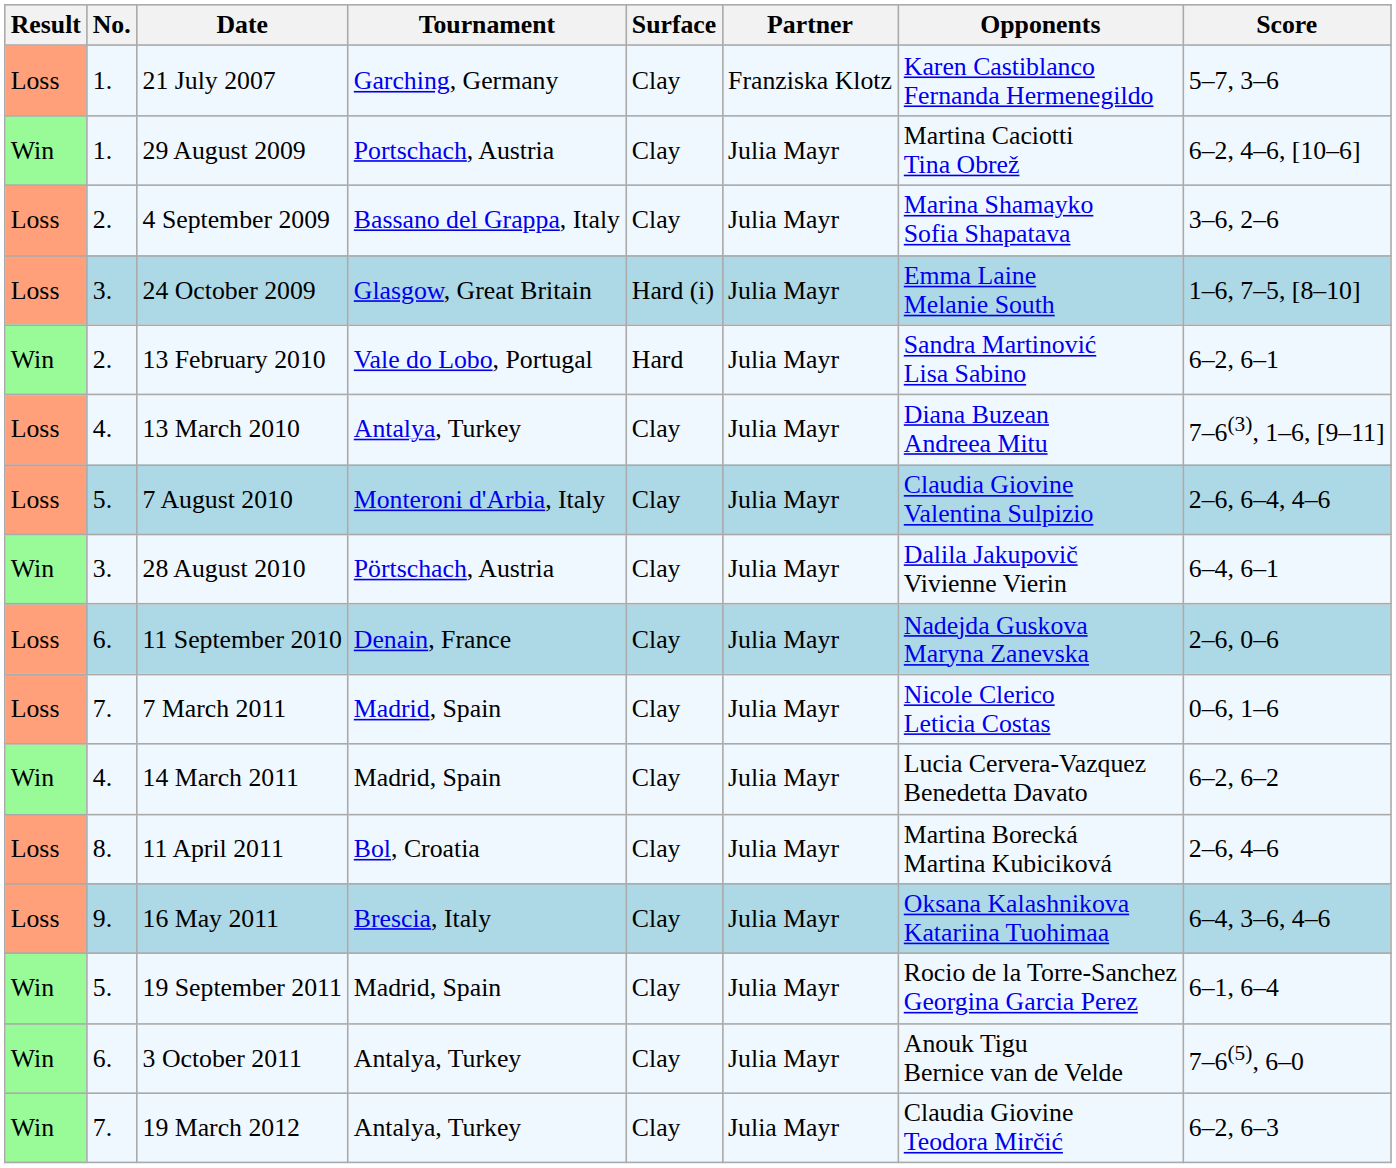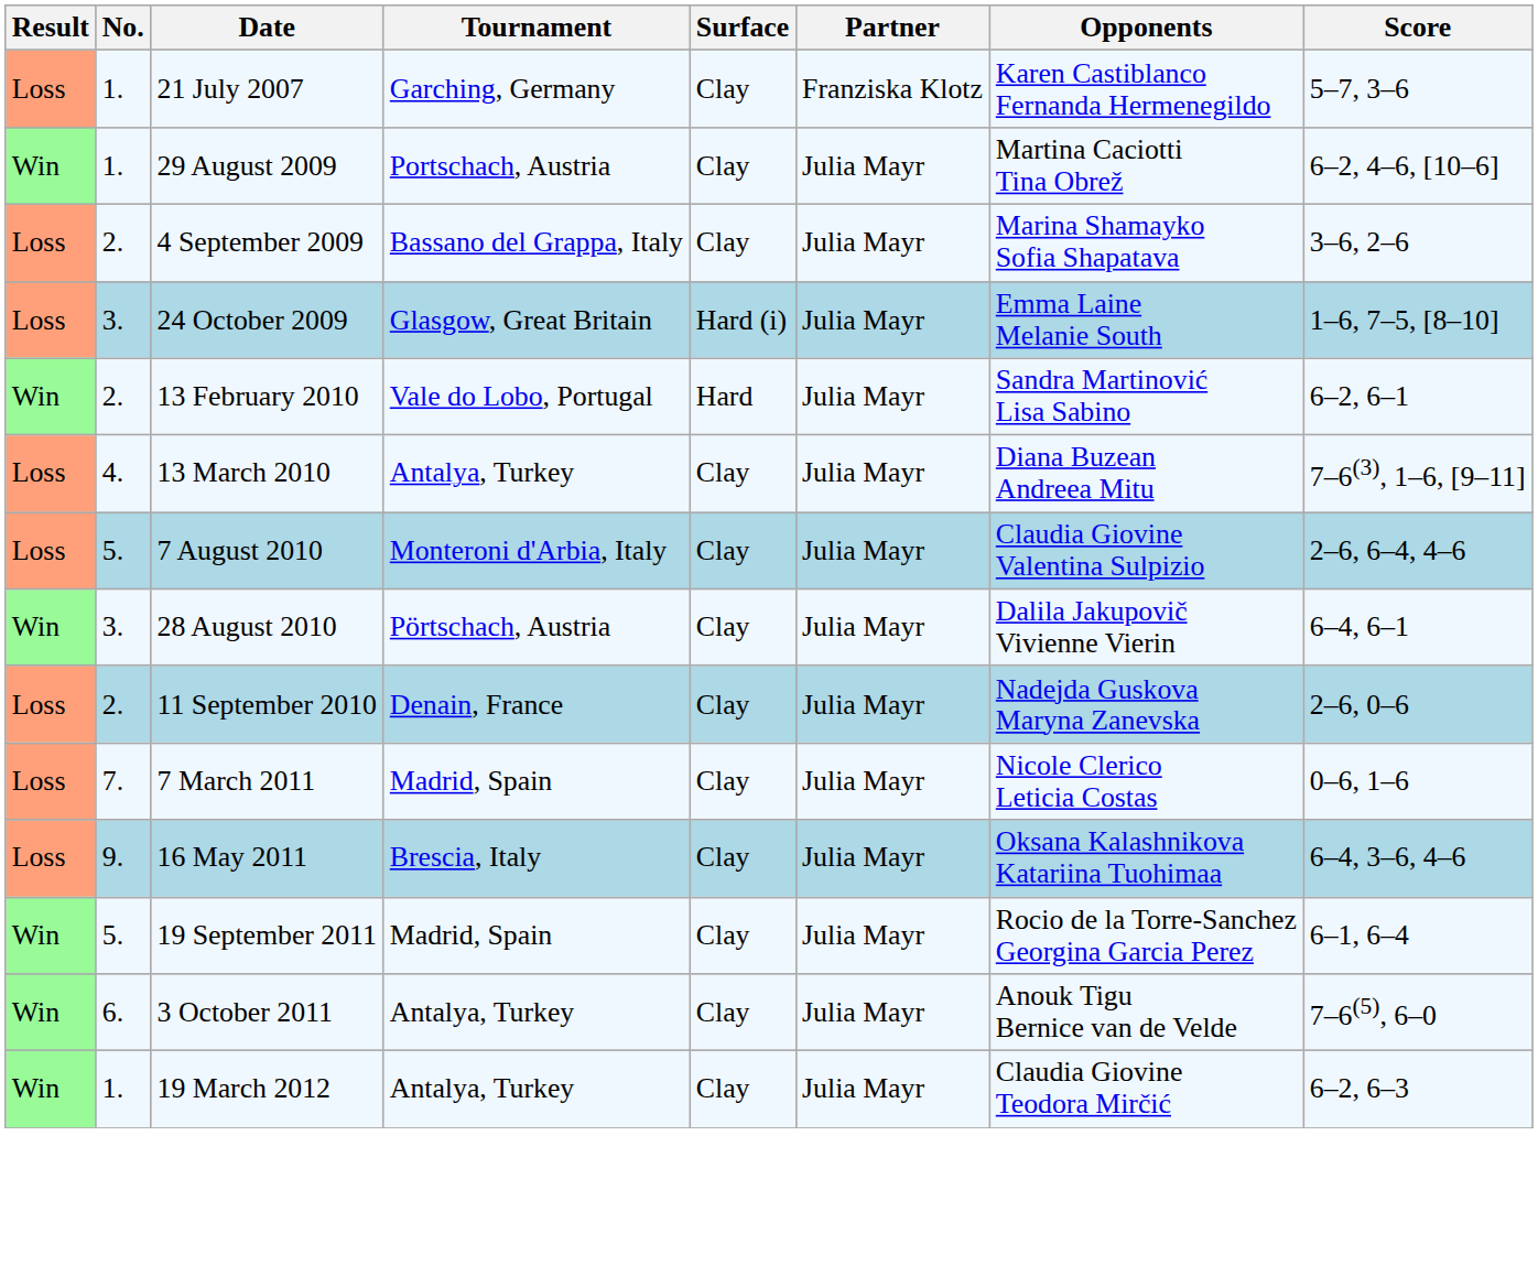11 September 2010 | No.: 6. -> 2.
- row: Win | 4. | 14 March 2011 | Madrid, Spain | Clay | Julia Mayr | Lucia Cervera-Vazquez Benedetta Davato | 6–2, 6–2
- row: Loss | 8. | 11 April 2011 | Bol, Croatia | Clay | Julia Mayr | Martina Borecká Martina Kubiciková | 2–6, 4–6
19 March 2012 | No.: 7. -> 1.
